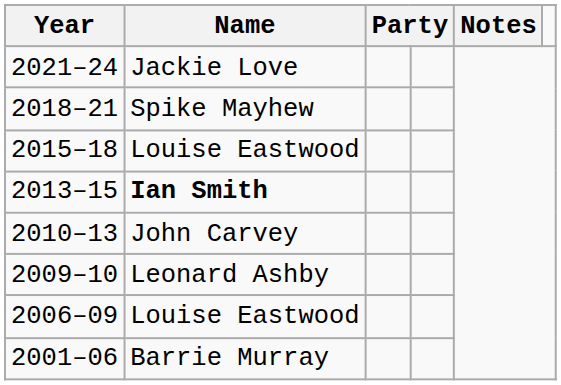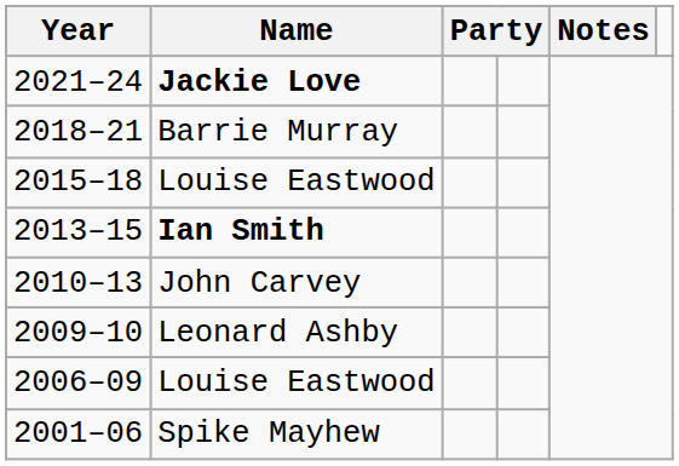2021–24 | Name: normal -> bold
2018–21 | Name: Spike Mayhew -> Barrie Murray
2001–06 | Name: Barrie Murray -> Spike Mayhew
